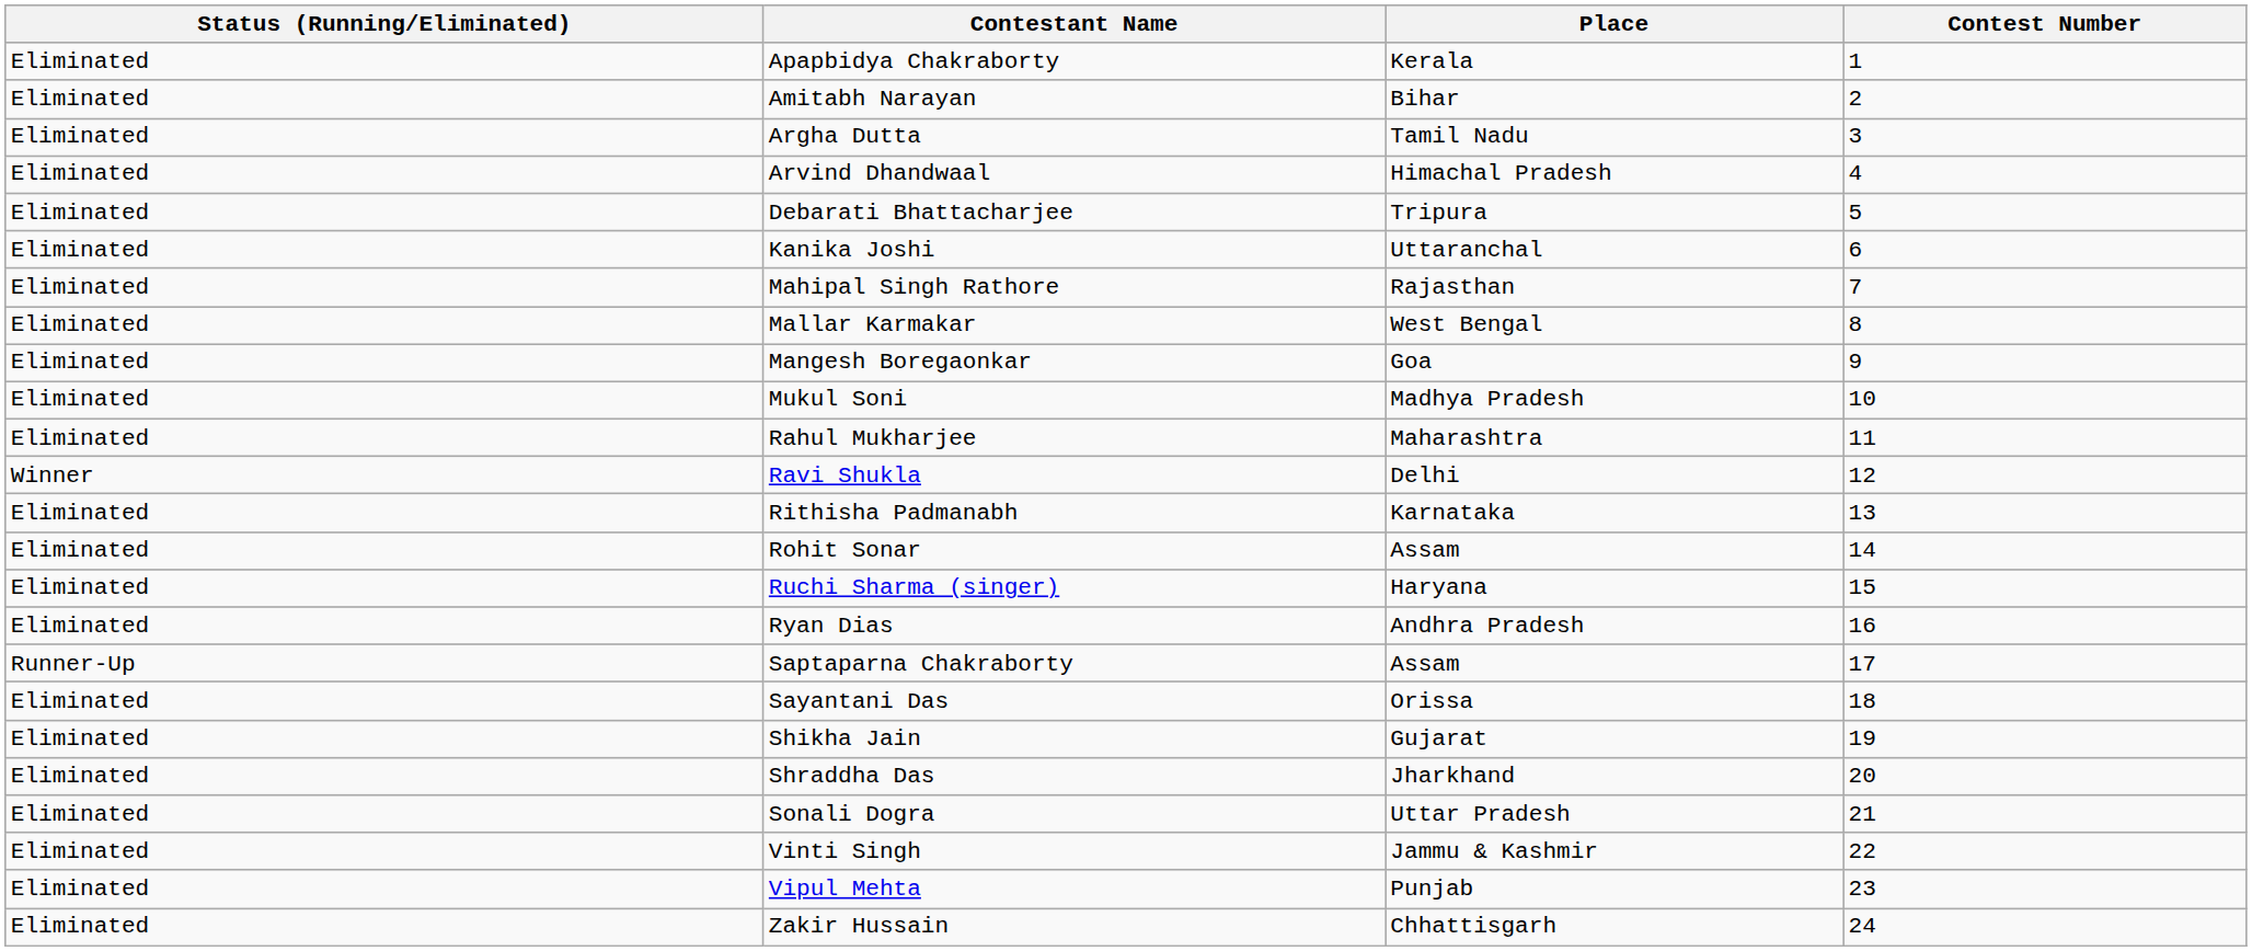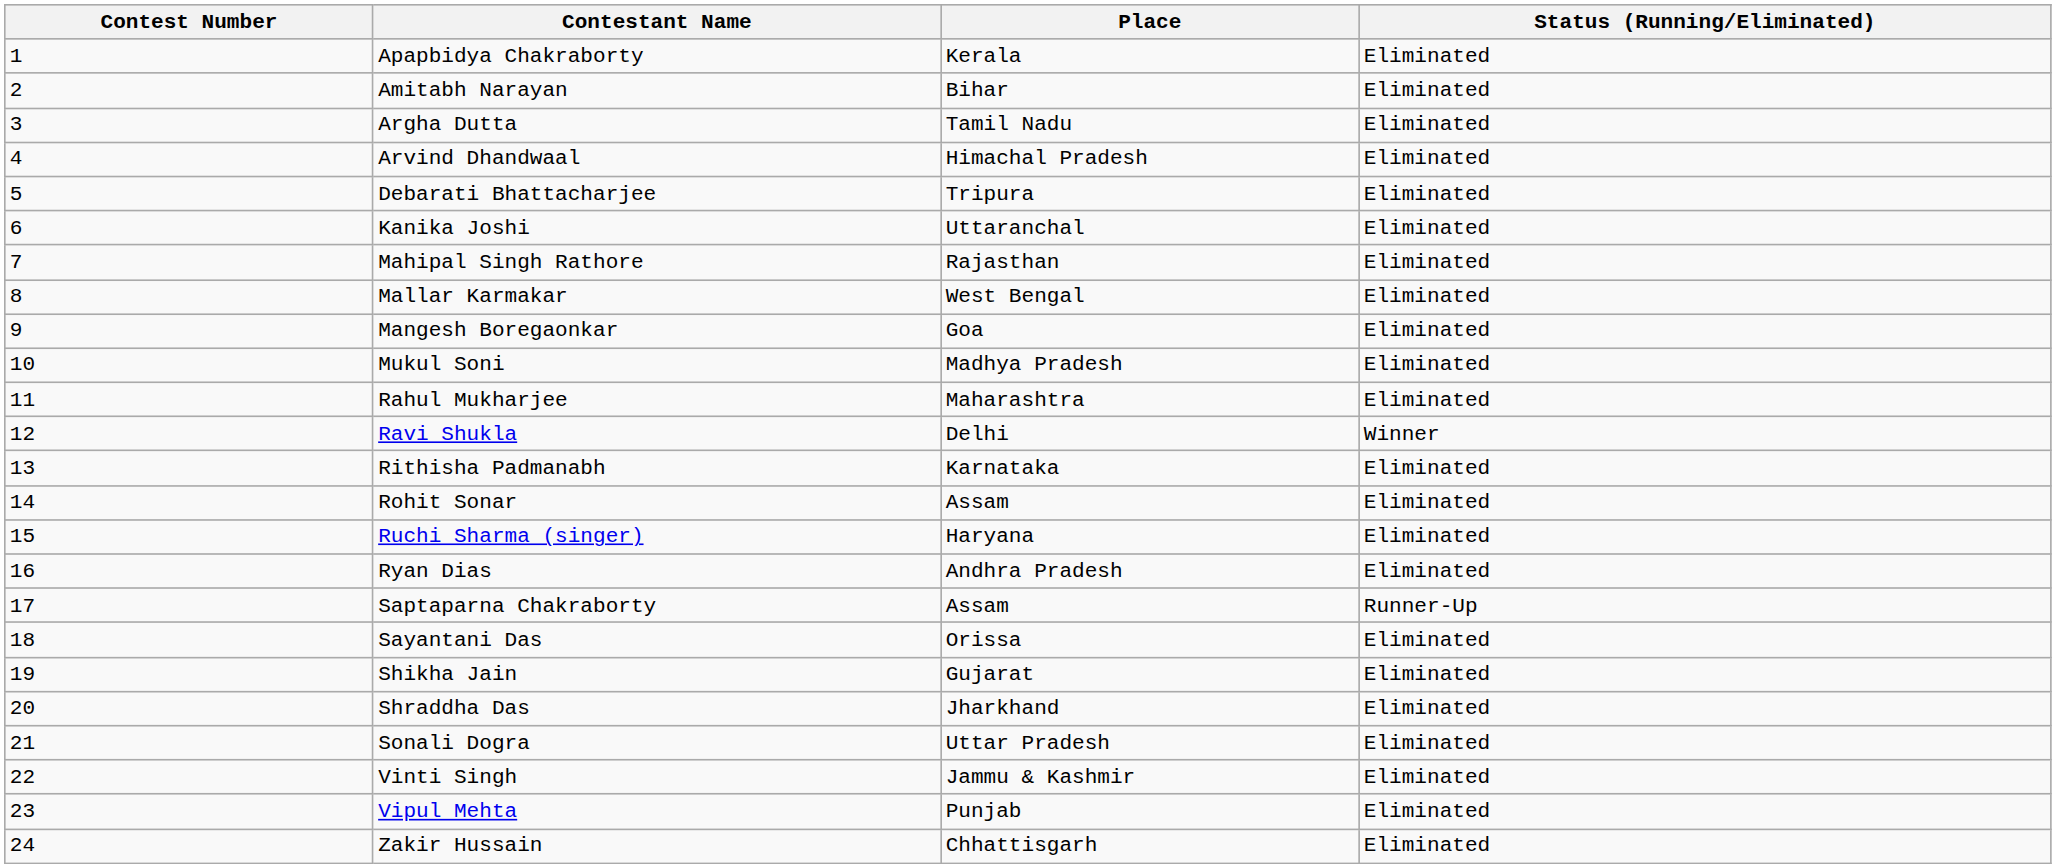columns swapped: Contest Number <-> Status (Running/Eliminated)
